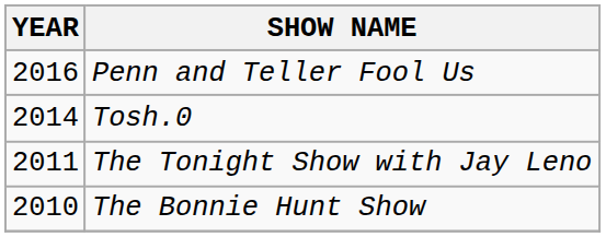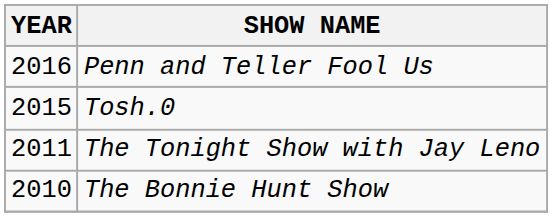Tosh.0 | YEAR: 2014 -> 2015
